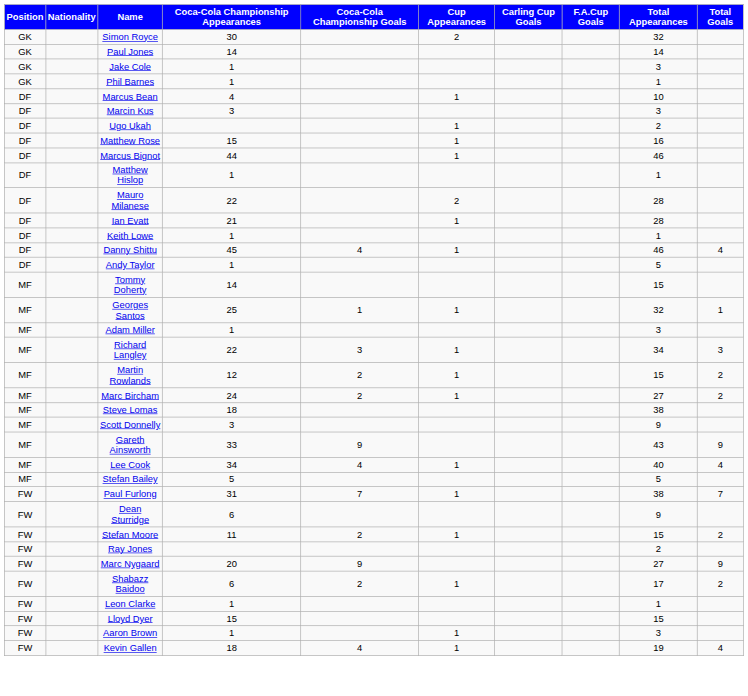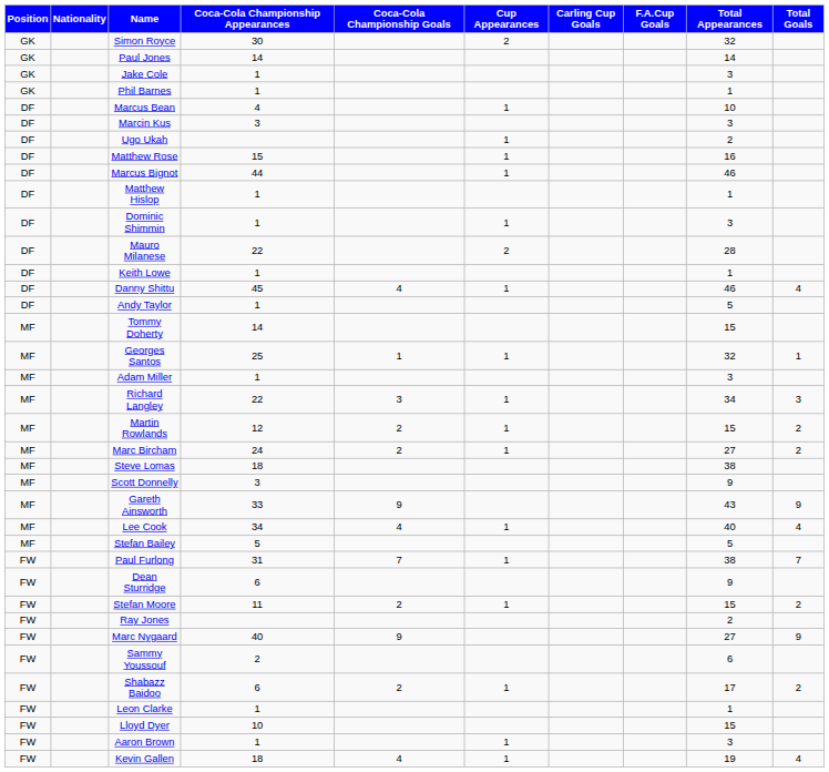+ row: DF | Dominic Shimmin | 1 | 1 | 3
- row: DF | Ian Evatt | 21 | 1 | 28
Marc Nygaard | Coca-Cola Championship Appearances: 20 -> 40
+ row: FW | Sammy Youssouf | 2 | 6
Lloyd Dyer | Coca-Cola Championship Appearances: 15 -> 10
